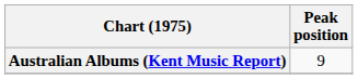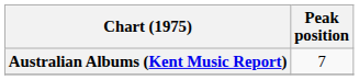Australian Albums (Kent Music Report) | Peak position: 9 -> 7
